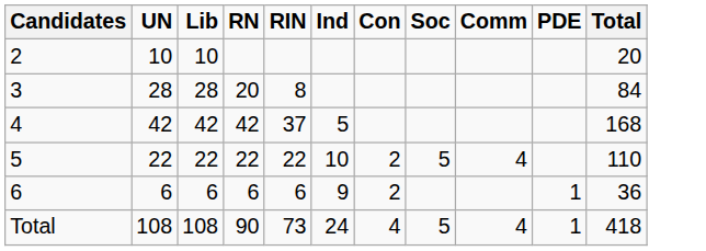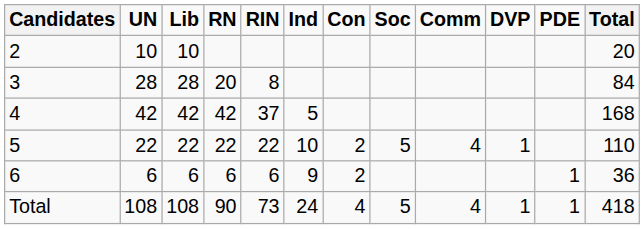+ column: DVP | 1 | 1
